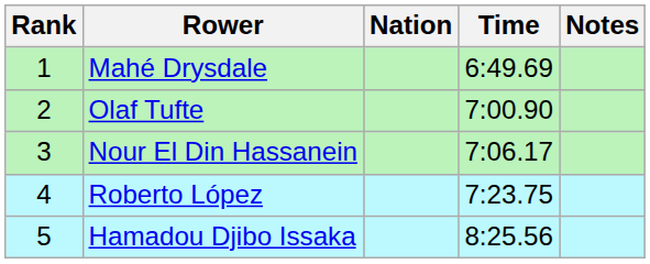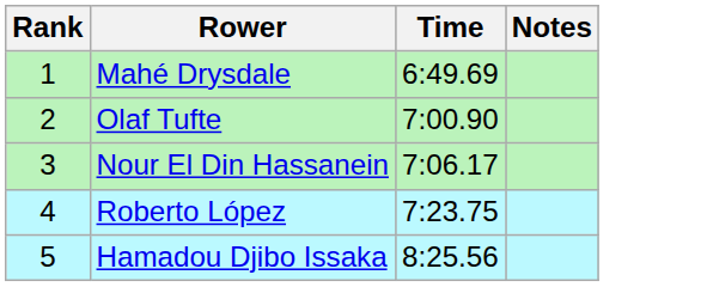- column: Nation
